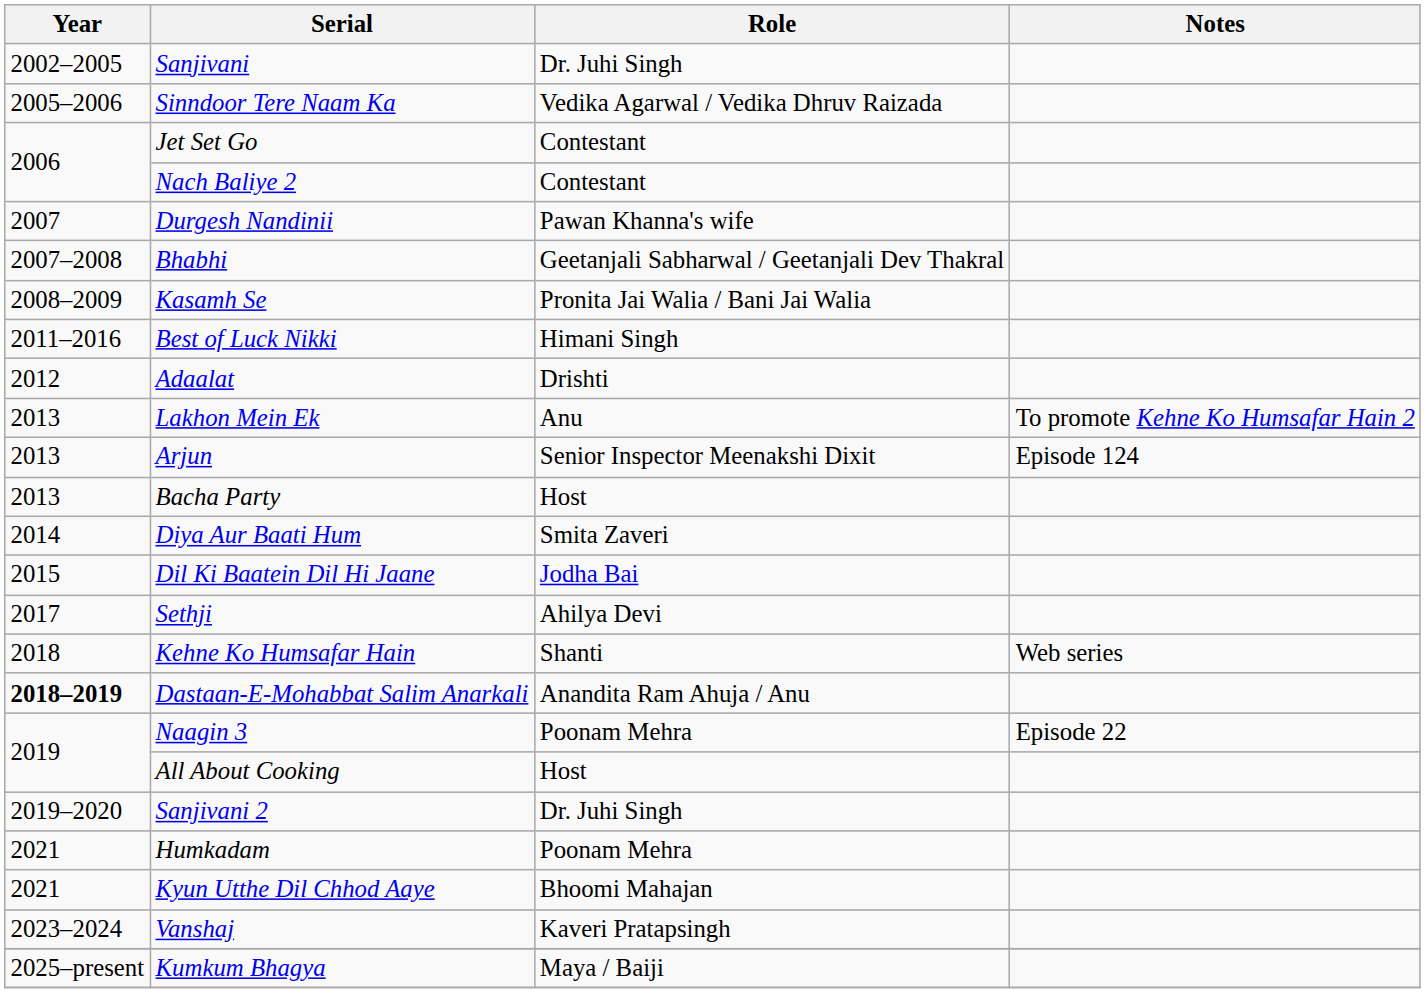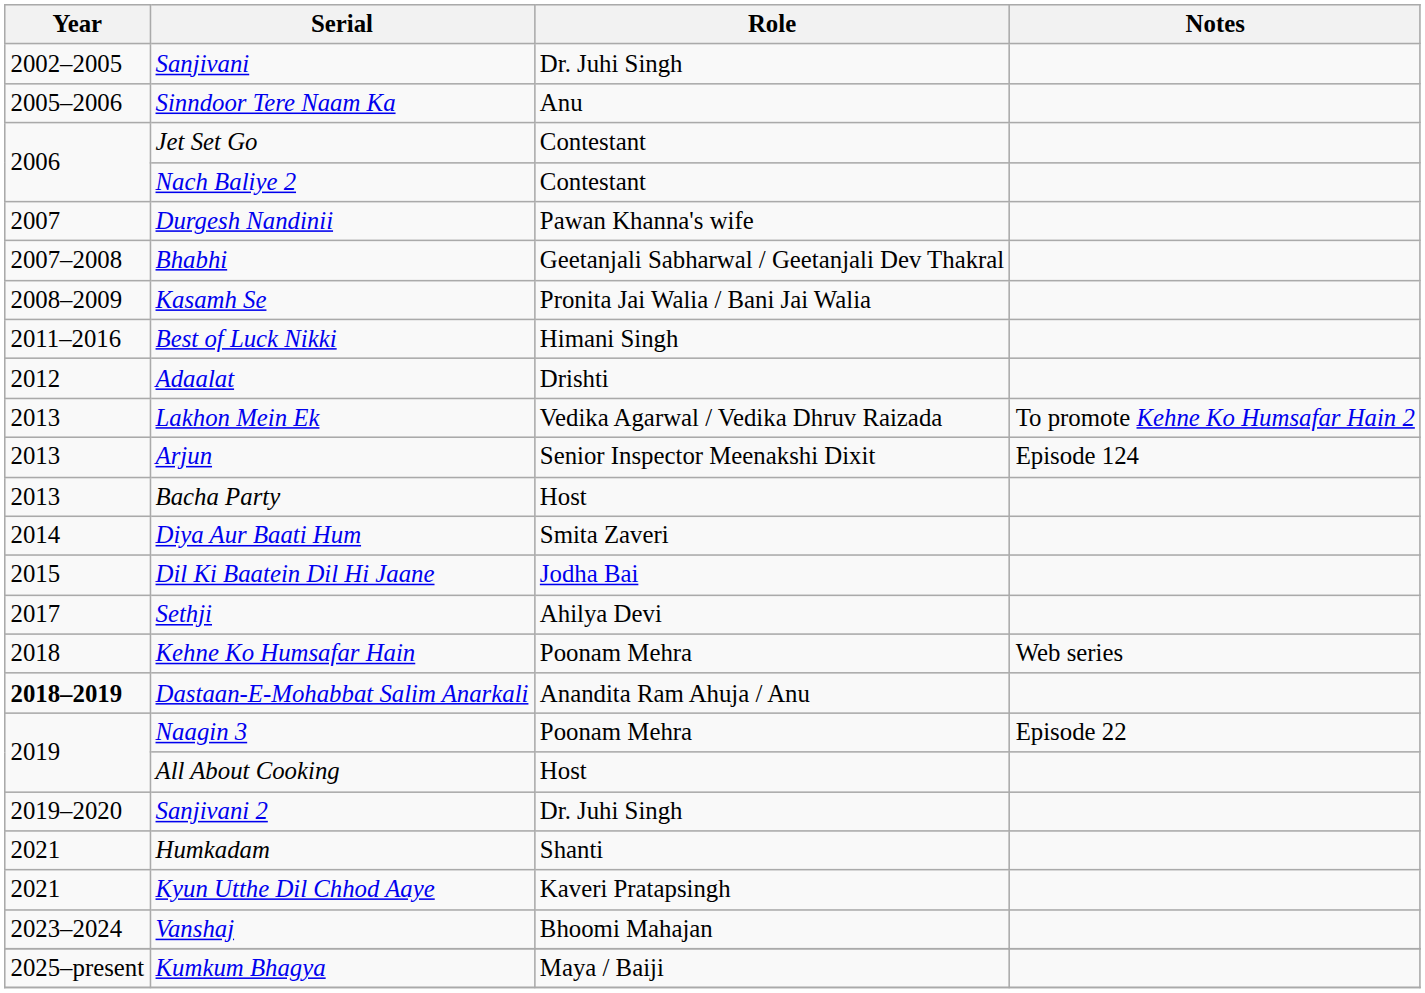Sinndoor Tere Naam Ka | Role: Vedika Agarwal / Vedika Dhruv Raizada -> Anu
Lakhon Mein Ek | Role: Anu -> Vedika Agarwal / Vedika Dhruv Raizada
Kehne Ko Humsafar Hain | Role: Shanti -> Poonam Mehra
Humkadam | Role: Poonam Mehra -> Shanti
Kyun Utthe Dil Chhod Aaye | Role: Bhoomi Mahajan -> Kaveri Pratapsingh
Vanshaj | Role: Kaveri Pratapsingh -> Bhoomi Mahajan
